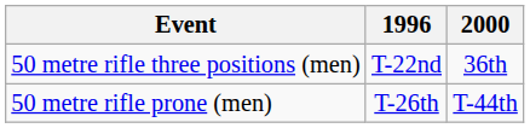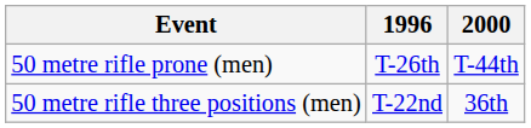rows swapped: 50 metre rifle three positions (men) <-> 50 metre rifle prone (men)
